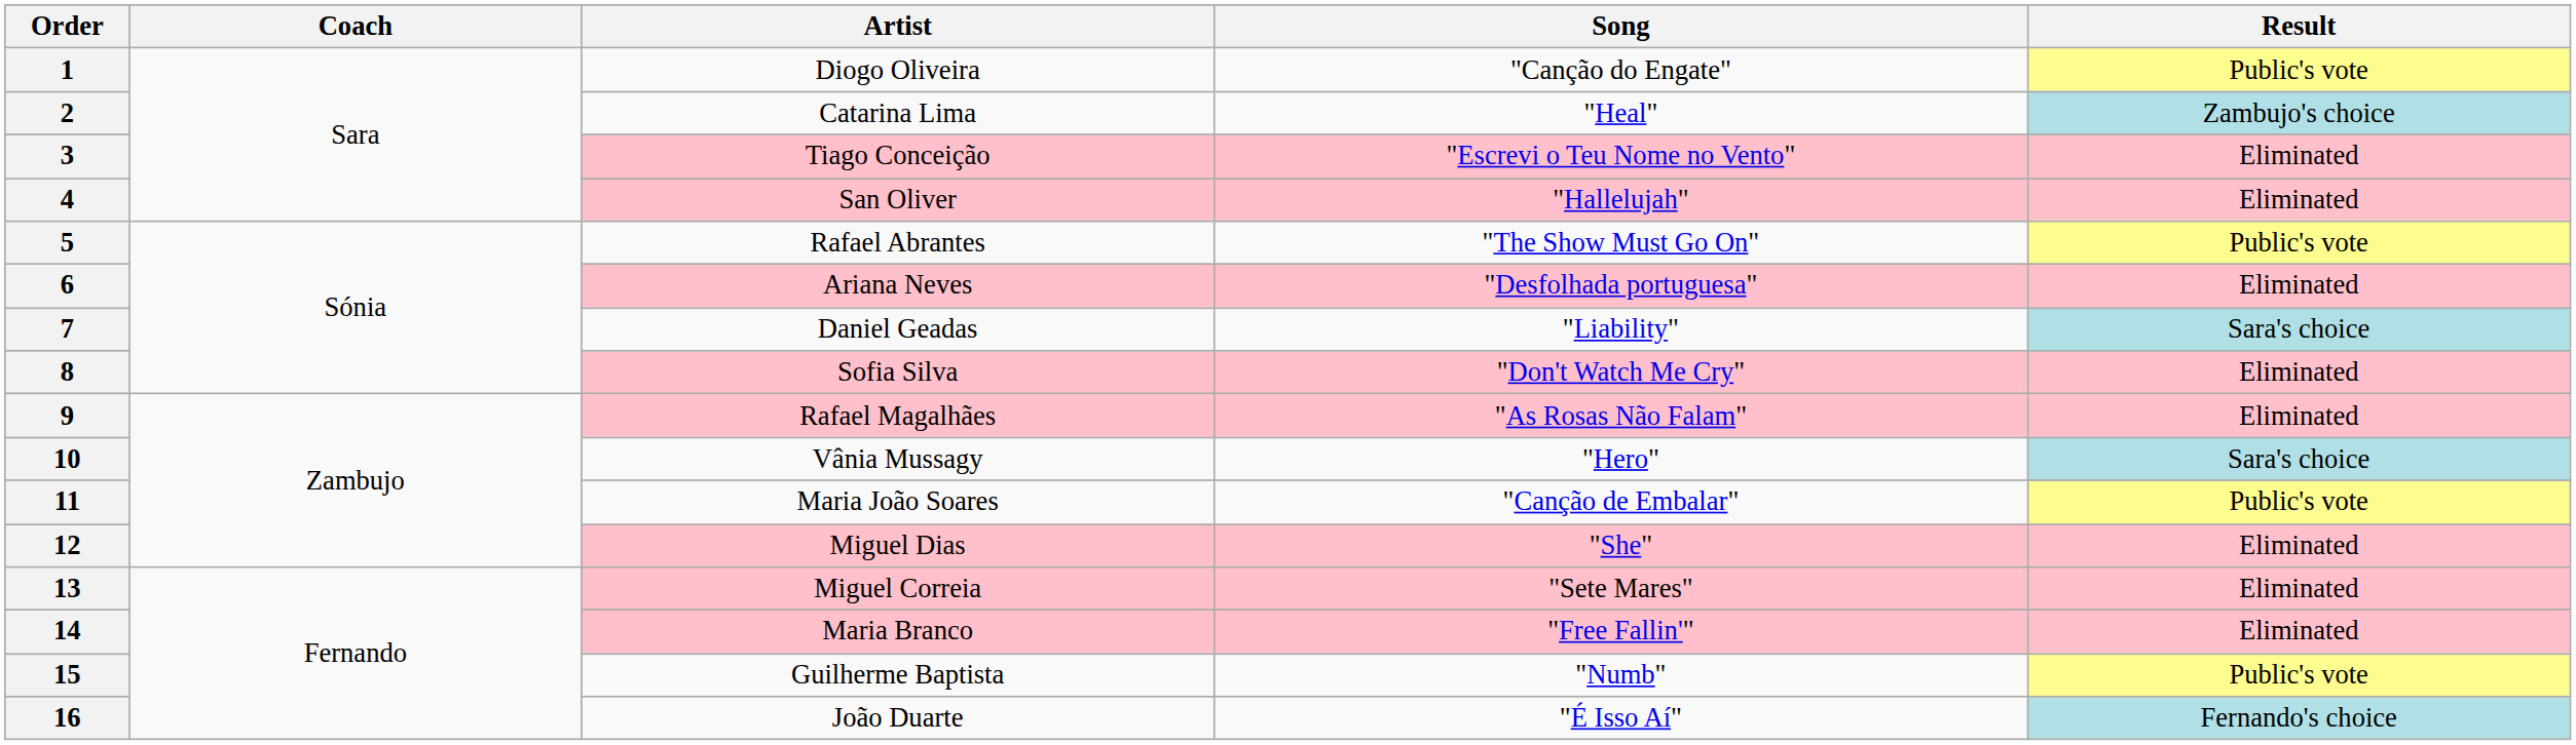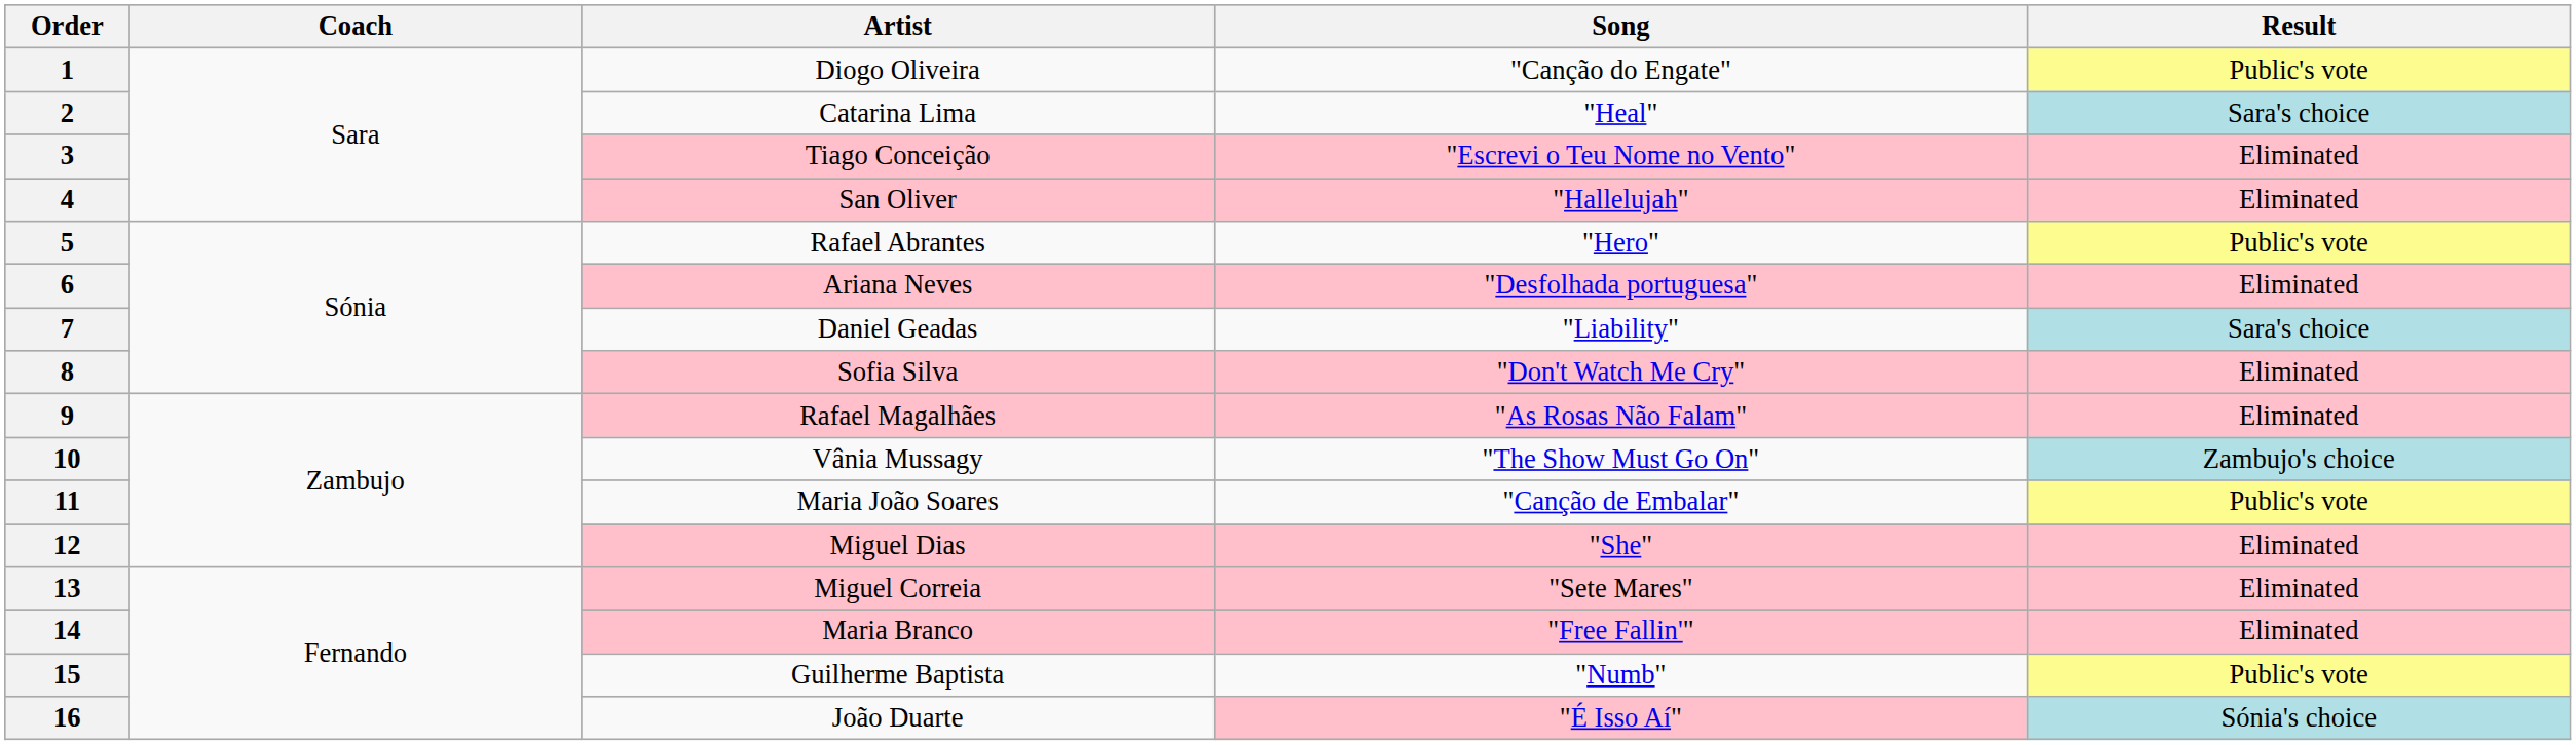2 | Result: Zambujo's choice -> Sara's choice
5 | Song: "The Show Must Go On" -> "Hero"
10 | Song: "Hero" -> "The Show Must Go On"
10 | Result: Sara's choice -> Zambujo's choice
16 | Song: no background -> pink background
16 | Result: Fernando's choice -> Sónia's choice
